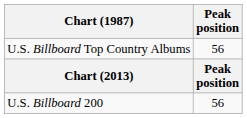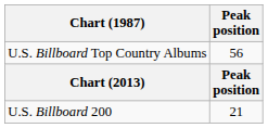U.S. Billboard 200 | Peak position: 56 -> 21
